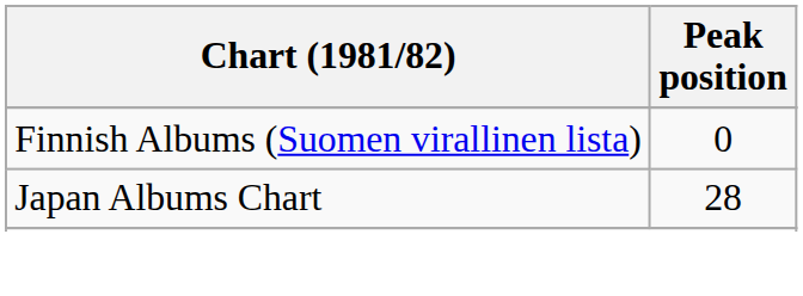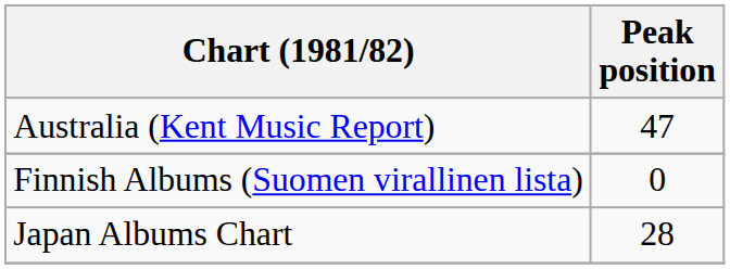+ row: Australia (Kent Music Report) | 47
